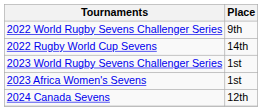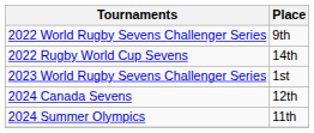- row: 2023 Africa Women's Sevens | 1st
+ row: 2024 Summer Olympics | 11th
